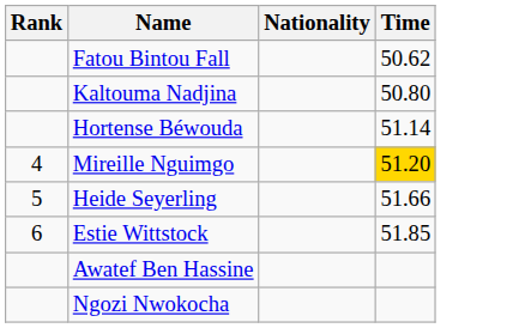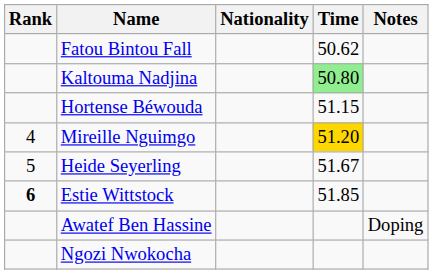+ column: Notes | Doping
Kaltouma Nadjina | Time: no background -> lightgreen background
Hortense Béwouda | Time: 51.14 -> 51.15
Heide Seyerling | Time: 51.66 -> 51.67
Estie Wittstock | Rank: normal -> bold
